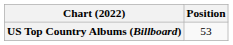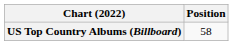US Top Country Albums (Billboard) | Position: 53 -> 58
